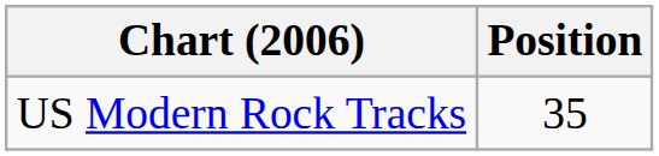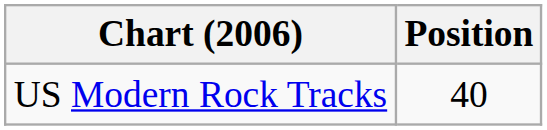US Modern Rock Tracks | Position: 35 -> 40
